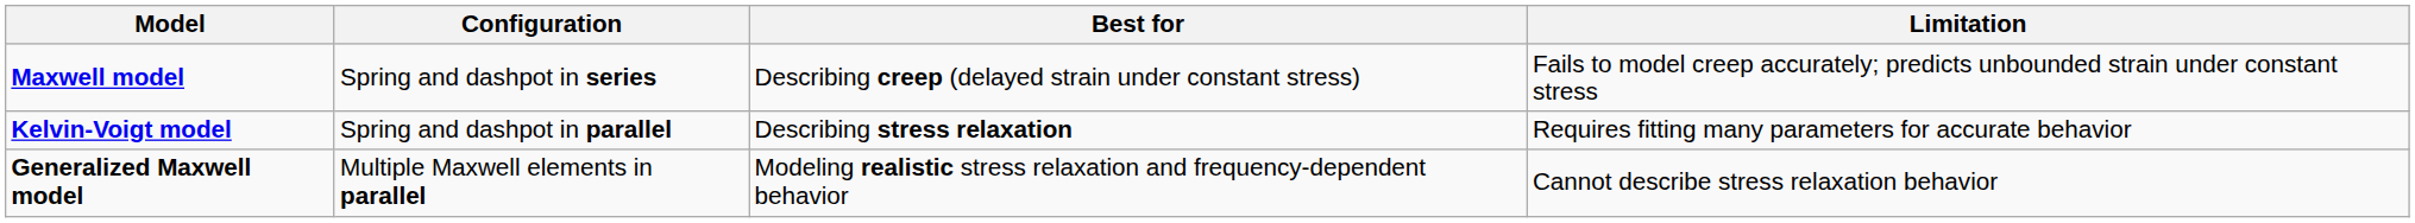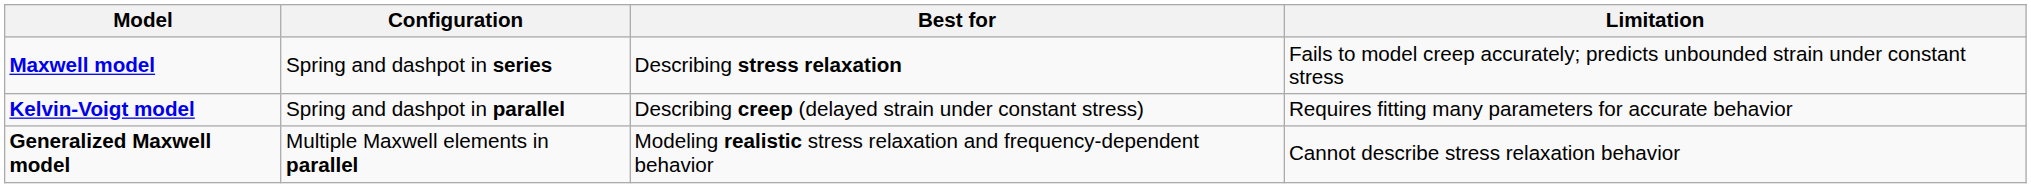Maxwell model | Best for: Describing creep (delayed strain under constant stress) -> Describing stress relaxation
Kelvin-Voigt model | Best for: Describing stress relaxation -> Describing creep (delayed strain under constant stress)
